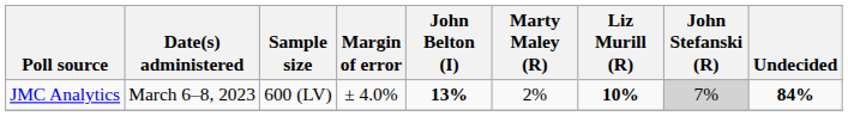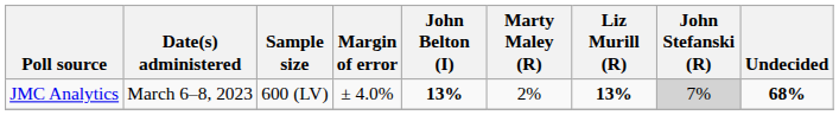JMC Analytics | Liz Murill (R): 10% -> 13%
JMC Analytics | Undecided: 84% -> 68%
